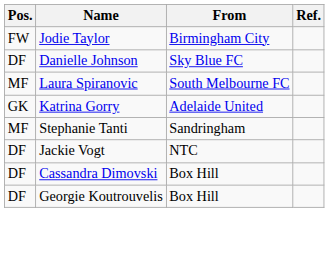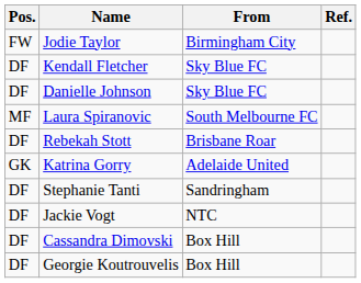+ row: DF | Kendall Fletcher | Sky Blue FC
+ row: DF | Rebekah Stott | Brisbane Roar
Stephanie Tanti | Pos.: MF -> DF
